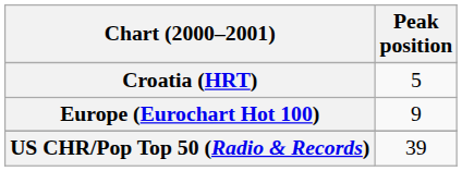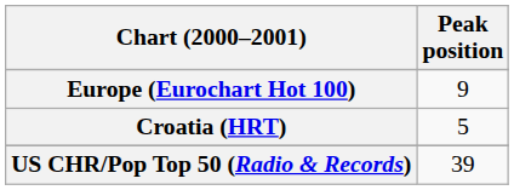rows swapped: Croatia (HRT) <-> Europe (Eurochart Hot 100)
